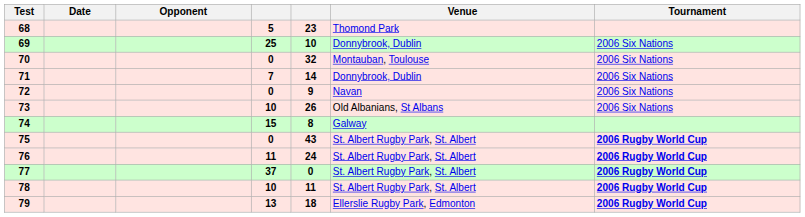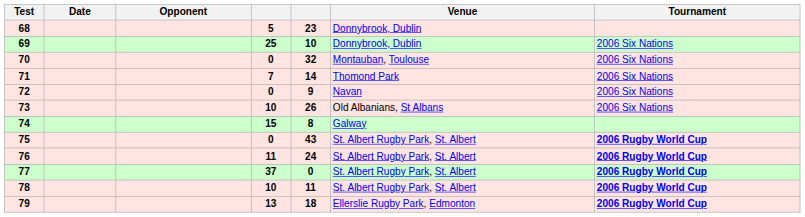68 | Venue: Thomond Park -> Donnybrook, Dublin
71 | Venue: Donnybrook, Dublin -> Thomond Park
